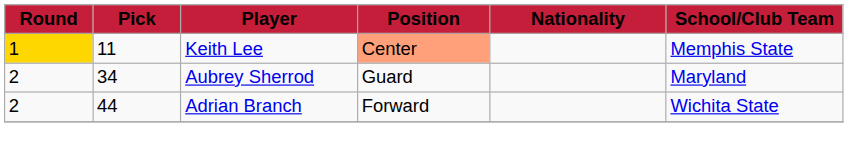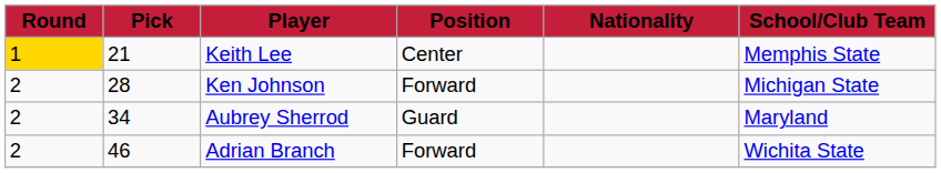Keith Lee | Pick: 11 -> 21
Keith Lee | Position: lightsalmon background -> no background
+ row: 2 | 28 | Ken Johnson | Forward | Michigan State
Adrian Branch | Pick: 44 -> 46
